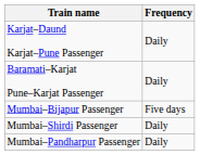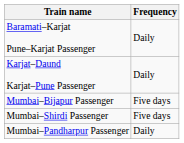rows swapped: Karjat–Daund Karjat–Pune Passenger <-> Baramati–Karjat Pune–Karjat Passenger
Mumbai–Shirdi Passenger | Frequency: Daily -> Five days
